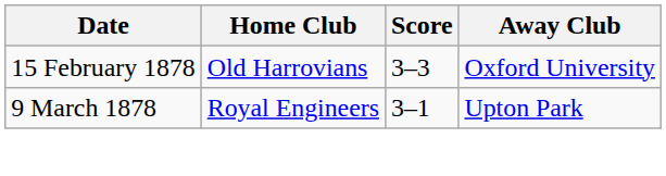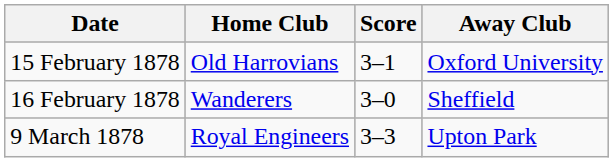15 February 1878 | Score: 3–3 -> 3–1
+ row: 16 February 1878 | Wanderers | 3–0 | Sheffield
9 March 1878 | Score: 3–1 -> 3–3
